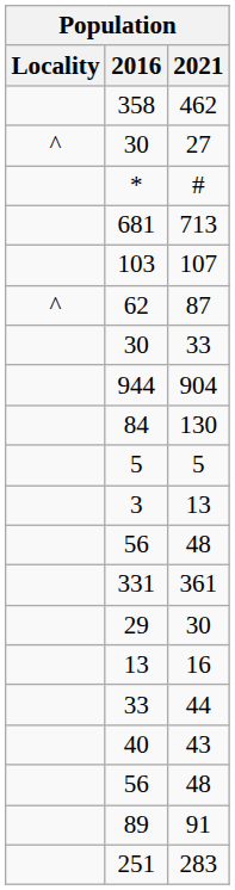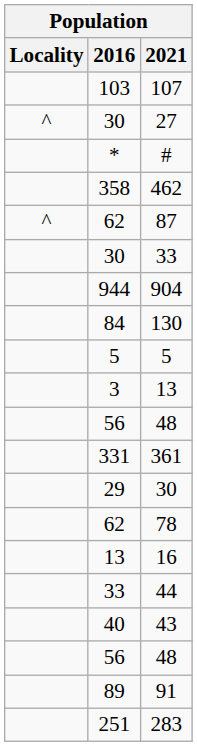rows swapped: 462 <-> 107
- row: 681 | 713
+ row: 62 | 78
